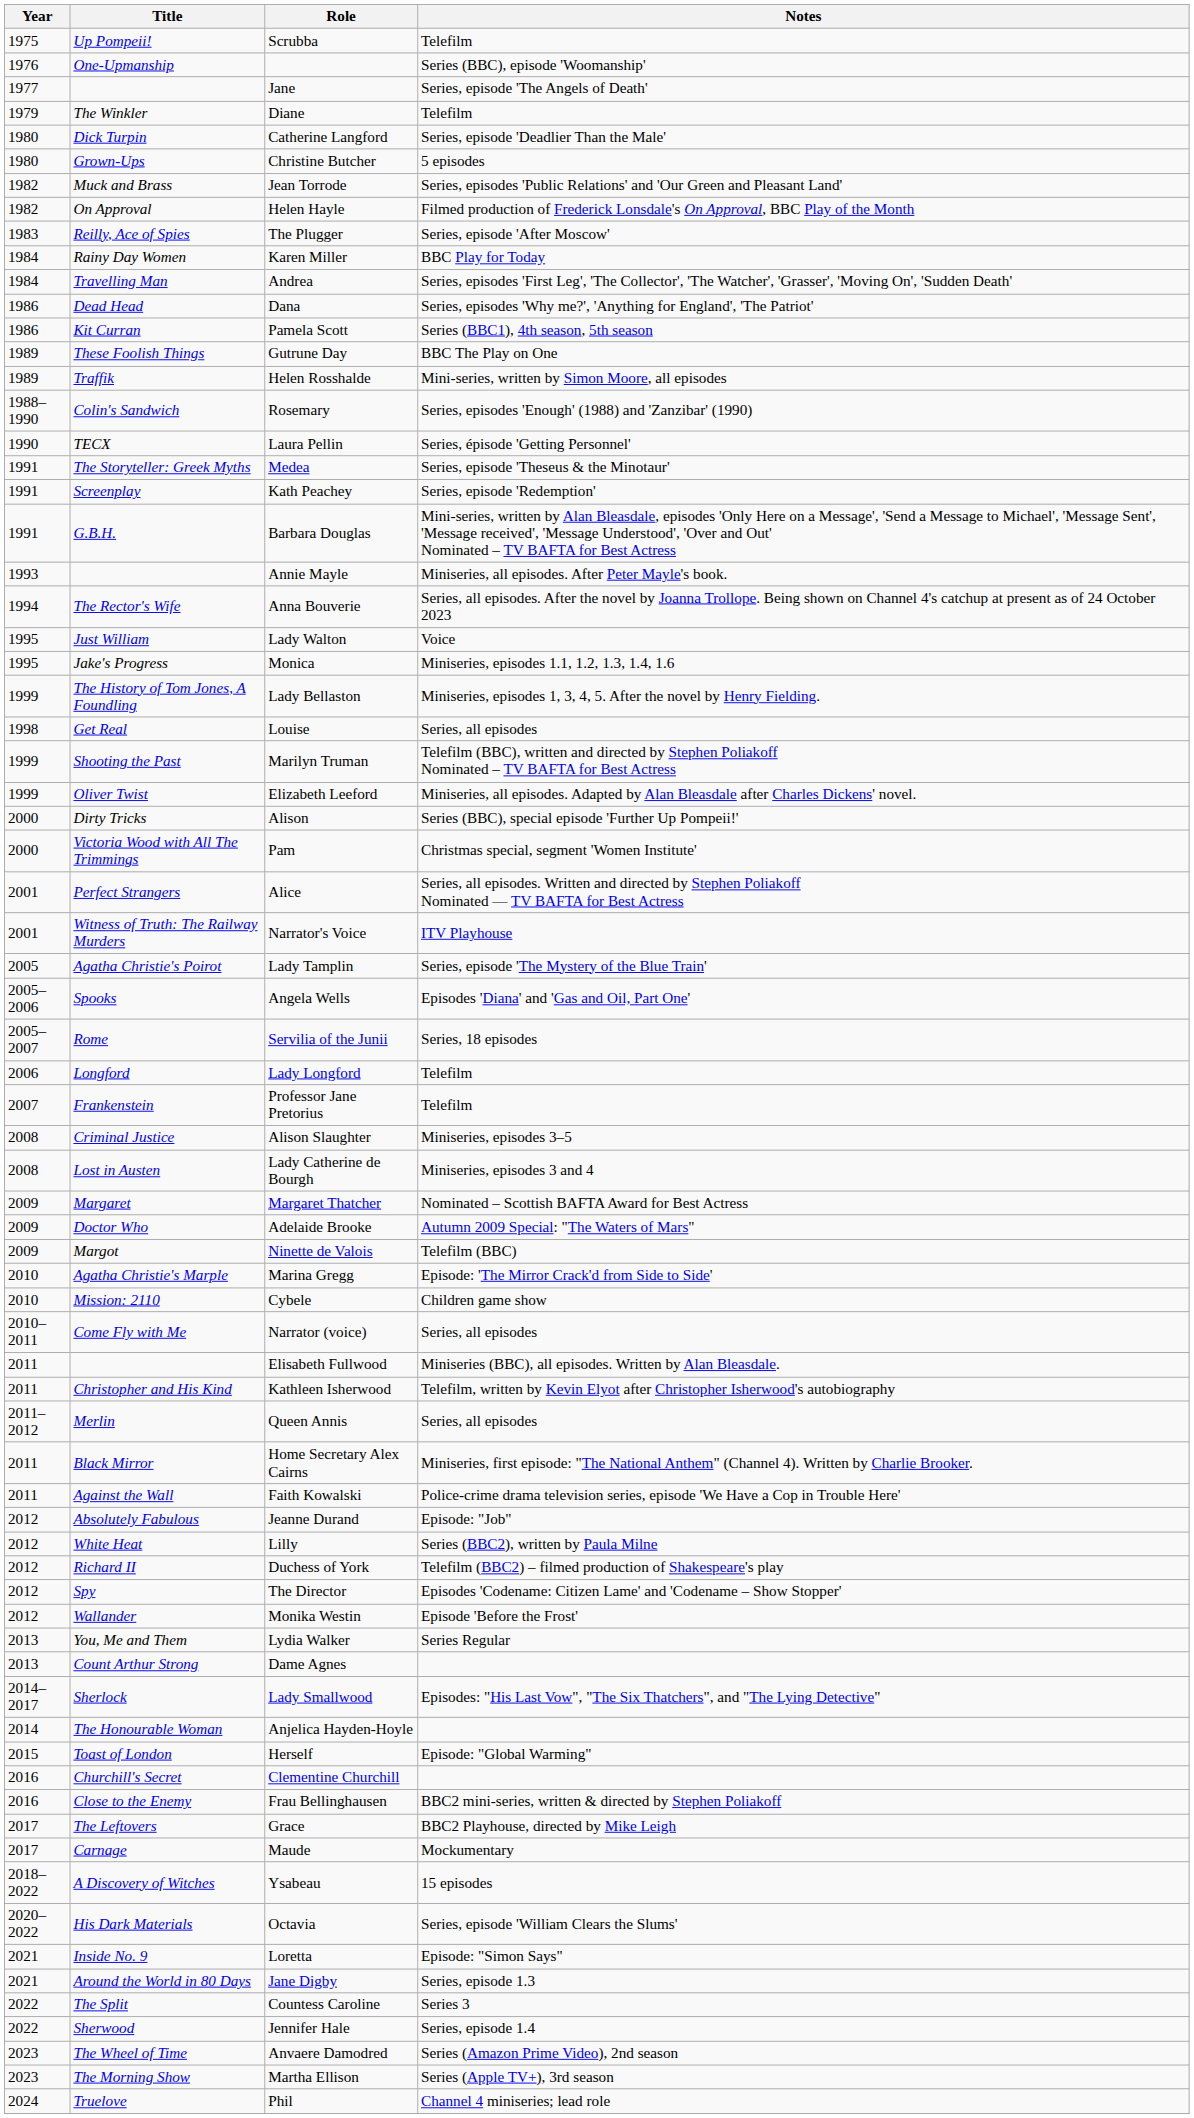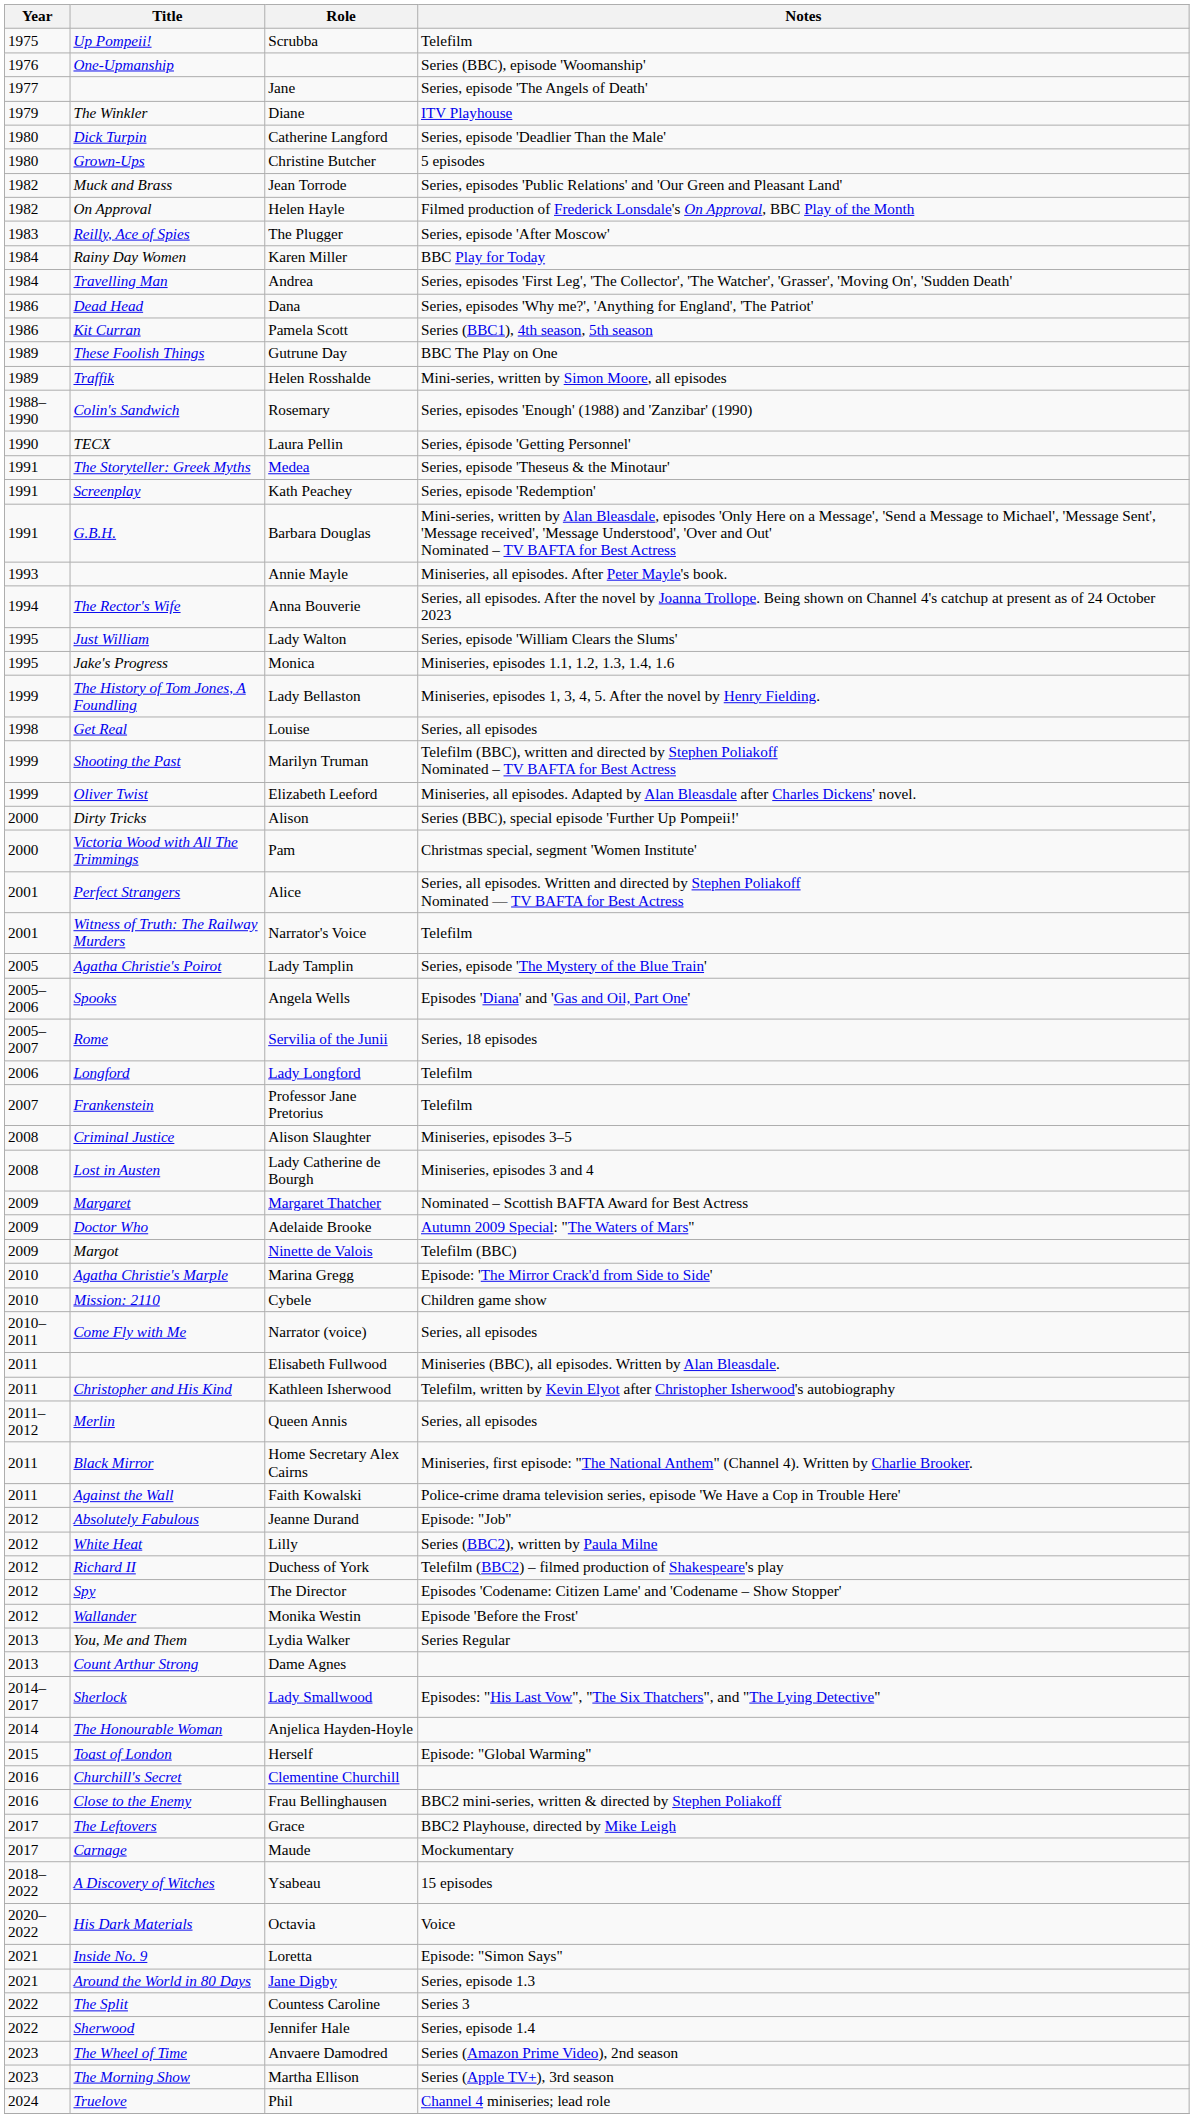Diane | Notes: Telefilm -> ITV Playhouse
Lady Walton | Notes: Voice -> Series, episode 'William Clears the Slums'
Narrator's Voice | Notes: ITV Playhouse -> Telefilm
Octavia | Notes: Series, episode 'William Clears the Slums' -> Voice
